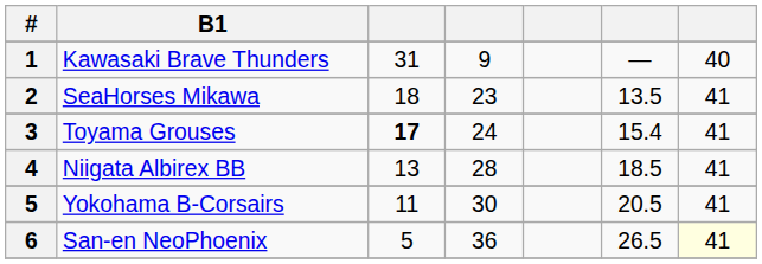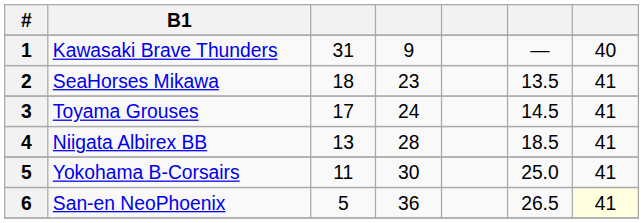Toyama Grouses | column 3: bold -> normal
Toyama Grouses | column 6: 15.4 -> 14.5
Yokohama B-Corsairs | column 6: 20.5 -> 25.0
